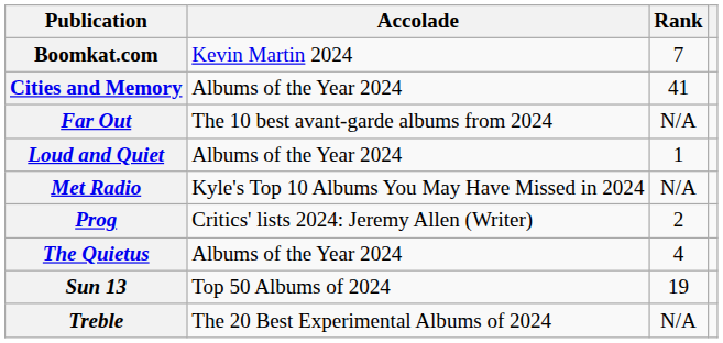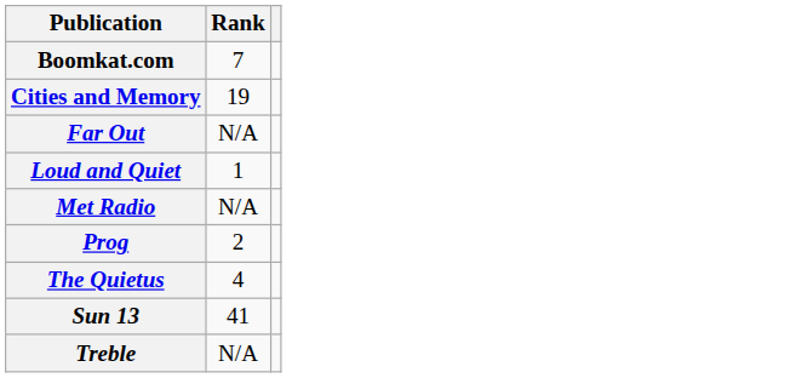- column: Accolade | Kevin Martin 2024 | Albums of the Year 2024 | The 10 best avant-garde albums from 2024 | Albums of the Year 2024 | Kyle's Top 10 Albums You May Have Missed in 2024 | Critics' lists 2024: Jeremy Allen (Writer) | Albums of the Year 2024 | Top 50 Albums of 2024 | The 20 Best Experimental Albums of 2024
Cities and Memory | Rank: 41 -> 19
Sun 13 | Rank: 19 -> 41
